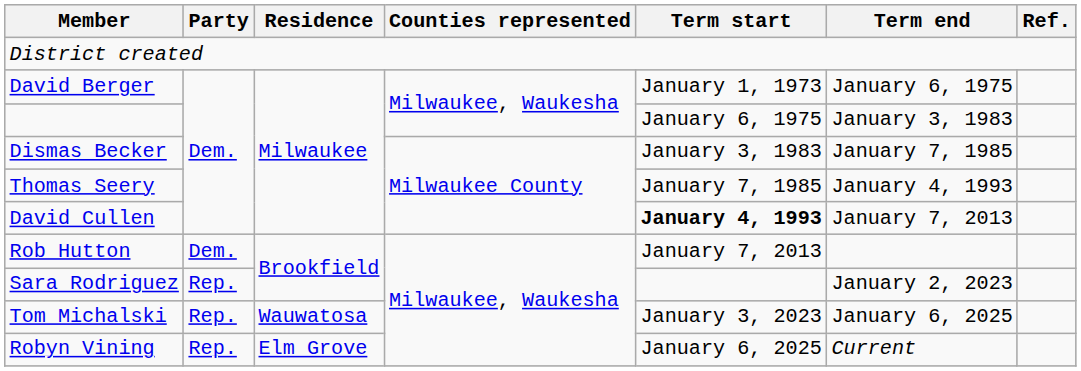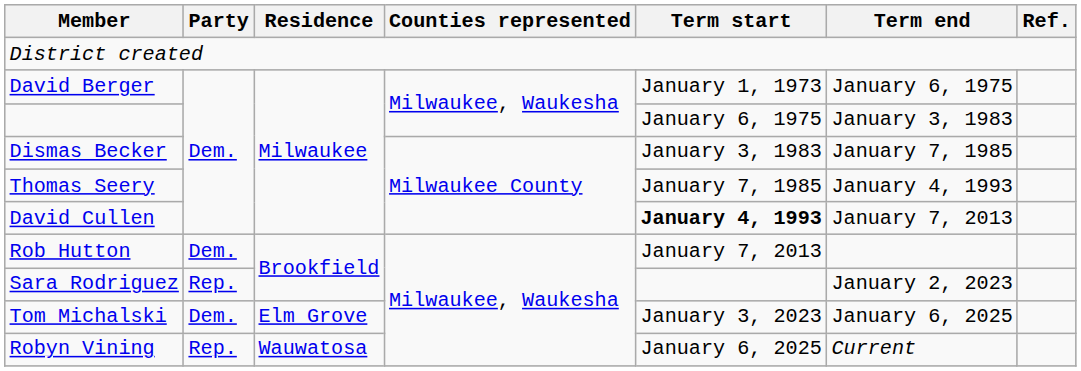Tom Michalski | Party: Rep. -> Dem.
Tom Michalski | Residence: Wauwatosa -> Elm Grove
Robyn Vining | Residence: Elm Grove -> Wauwatosa
